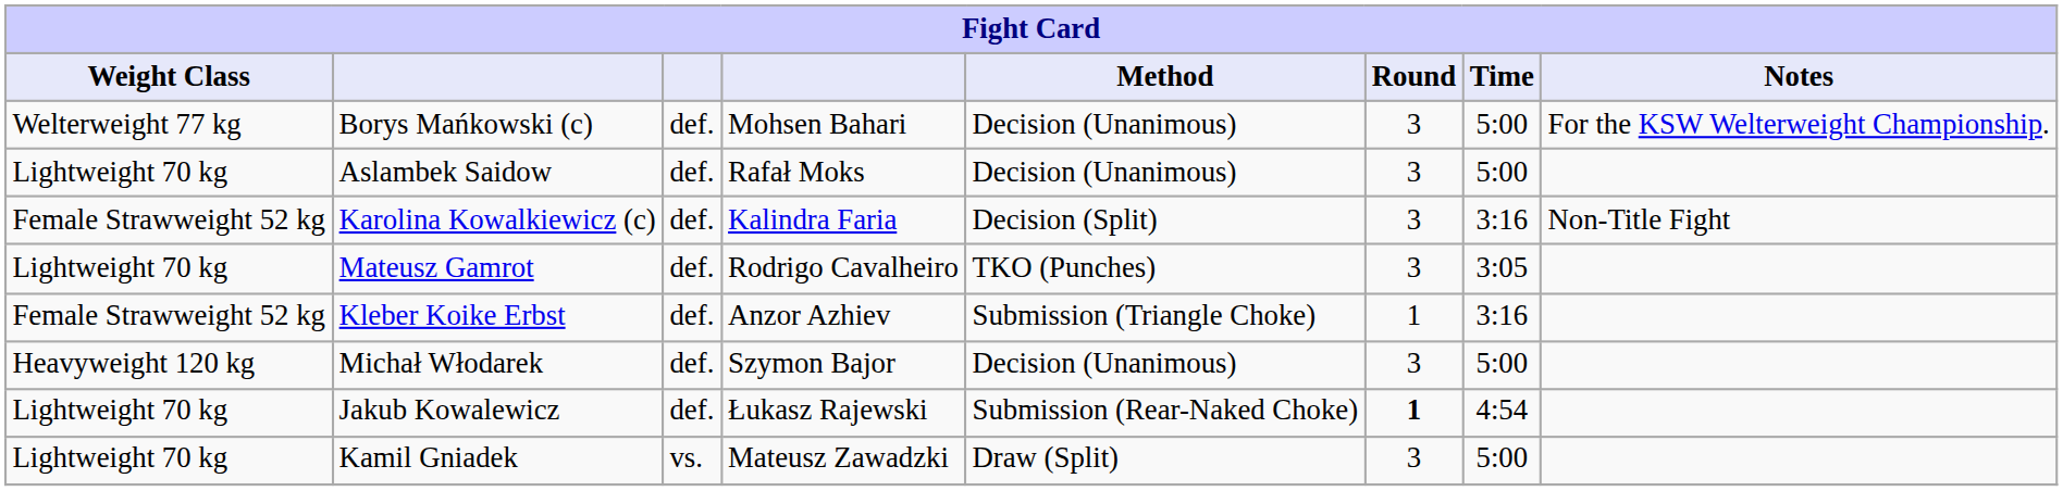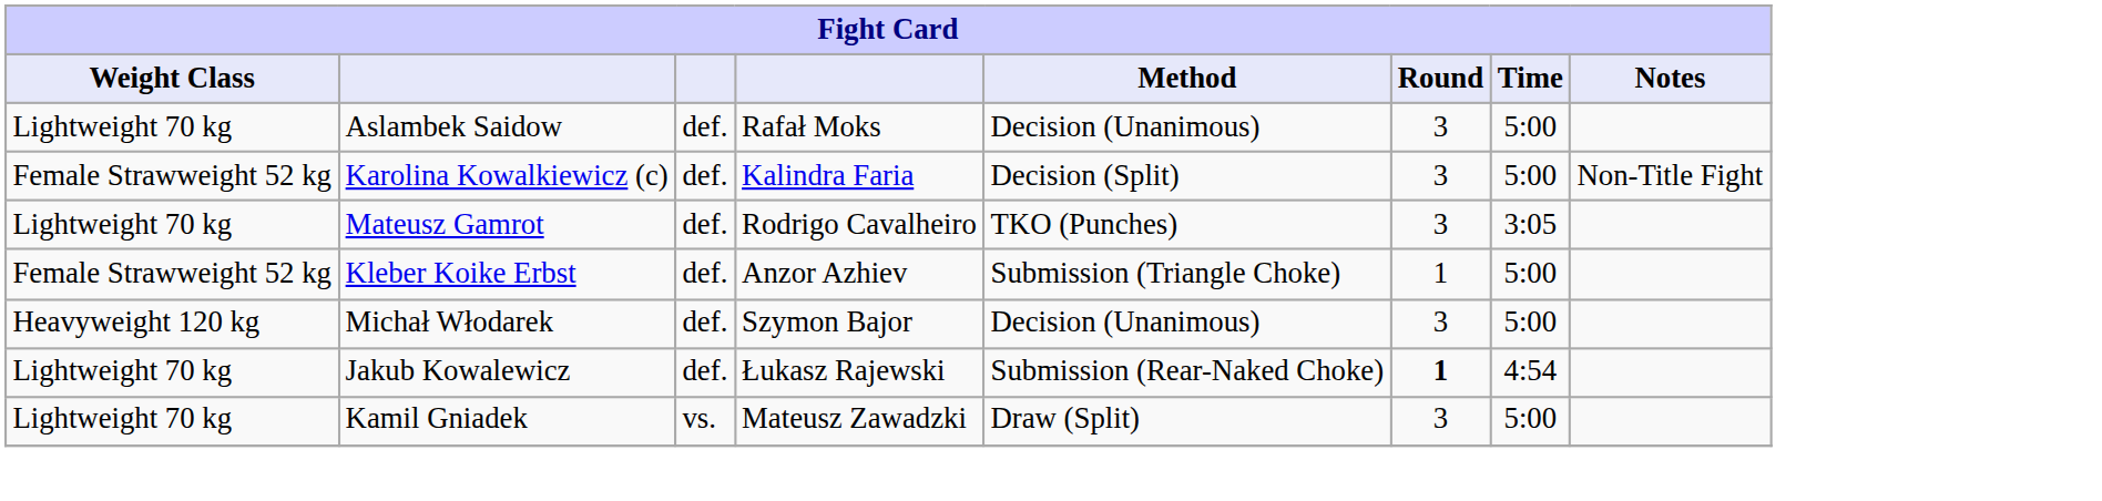- row: Welterweight 77 kg | Borys Mańkowski (c) | def. | Mohsen Bahari | Decision (Unanimous) | 3 | 5:00 | For the KSW Welterweight Championship.
Karolina Kowalkiewicz (c) | Time: 3:16 -> 5:00
Kleber Koike Erbst | Time: 3:16 -> 5:00
